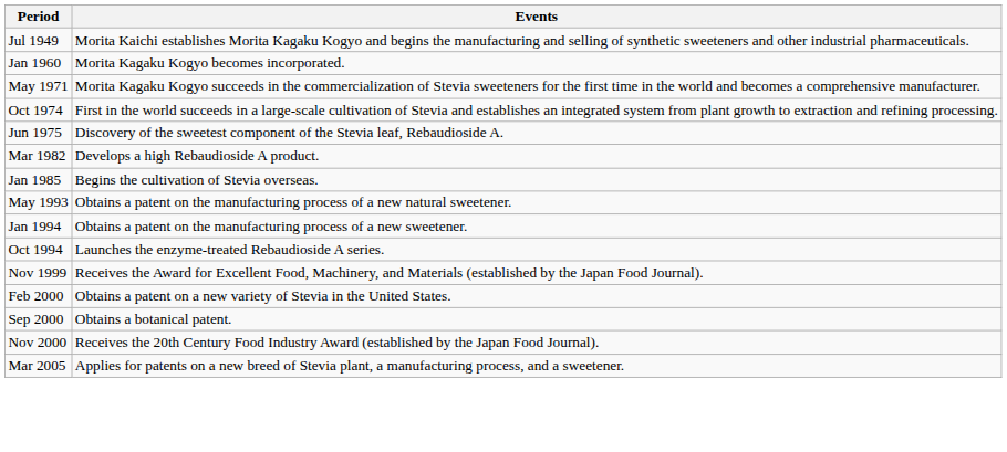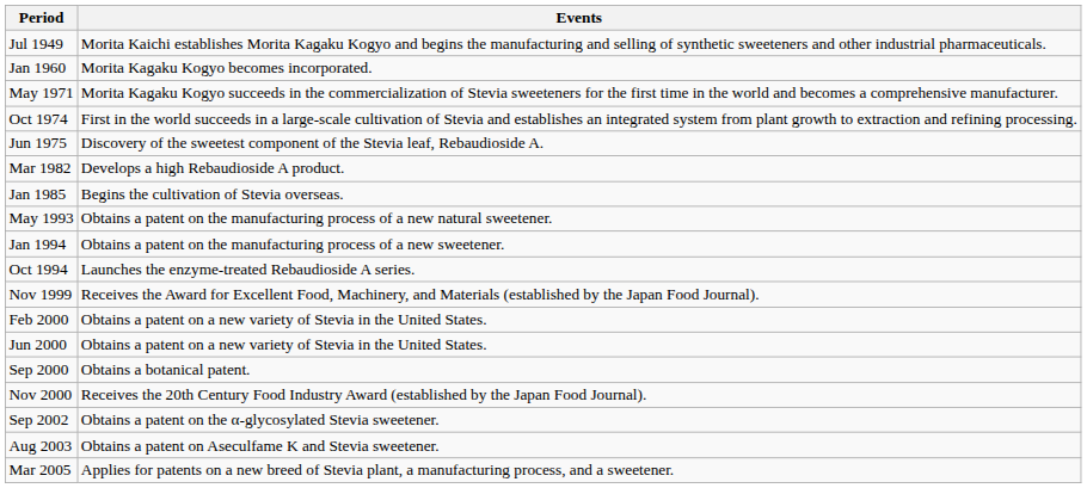+ row: Jun 2000 | Obtains a patent on a new variety of Stevia in the United States.
+ row: Sep 2002 | Obtains a patent on the α-glycosylated Stevia sweetener.
+ row: Aug 2003 | Obtains a patent on Aseculfame K and Stevia sweetener.
